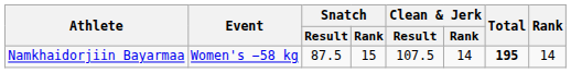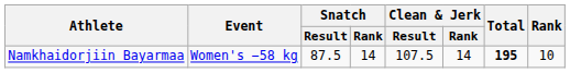Namkhaidorjiin Bayarmaa | Snatch / Rank: 15 -> 14
Namkhaidorjiin Bayarmaa | Rank: 14 -> 10
